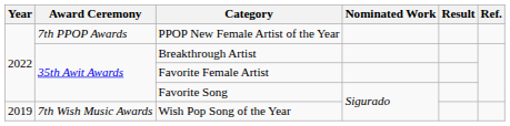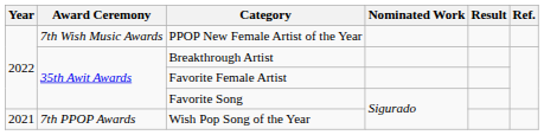PPOP New Female Artist of the Year | Award Ceremony: 7th PPOP Awards -> 7th Wish Music Awards
Wish Pop Song of the Year | Year: 2019 -> 2021
Wish Pop Song of the Year | Award Ceremony: 7th Wish Music Awards -> 7th PPOP Awards
